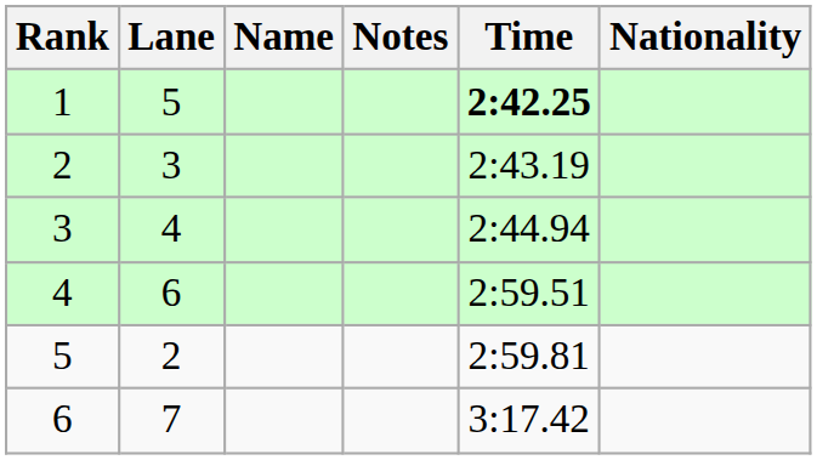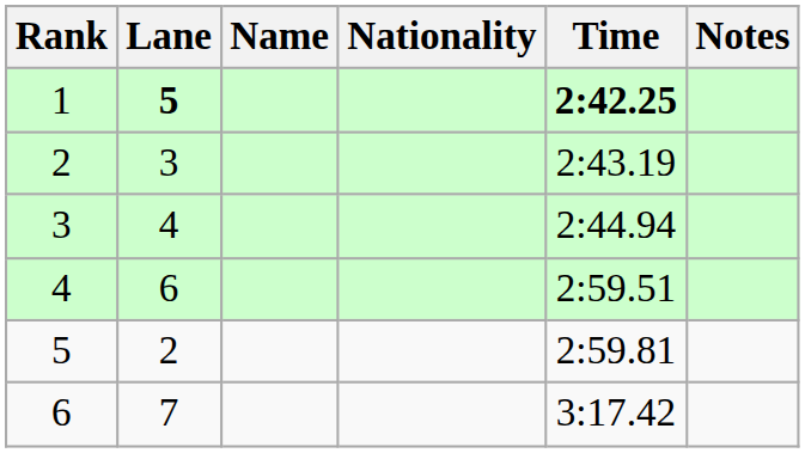columns swapped: Nationality <-> Notes
1 | Lane: normal -> bold
